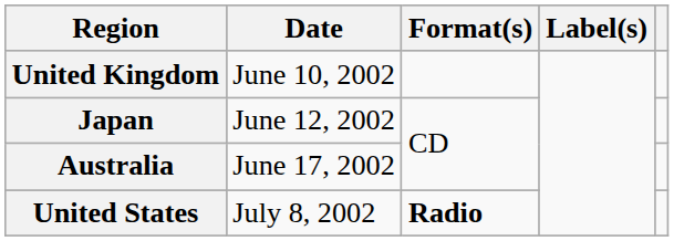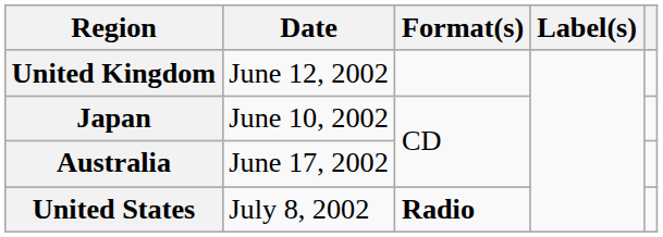United Kingdom | Date: June 10, 2002 -> June 12, 2002
Japan | Date: June 12, 2002 -> June 10, 2002
